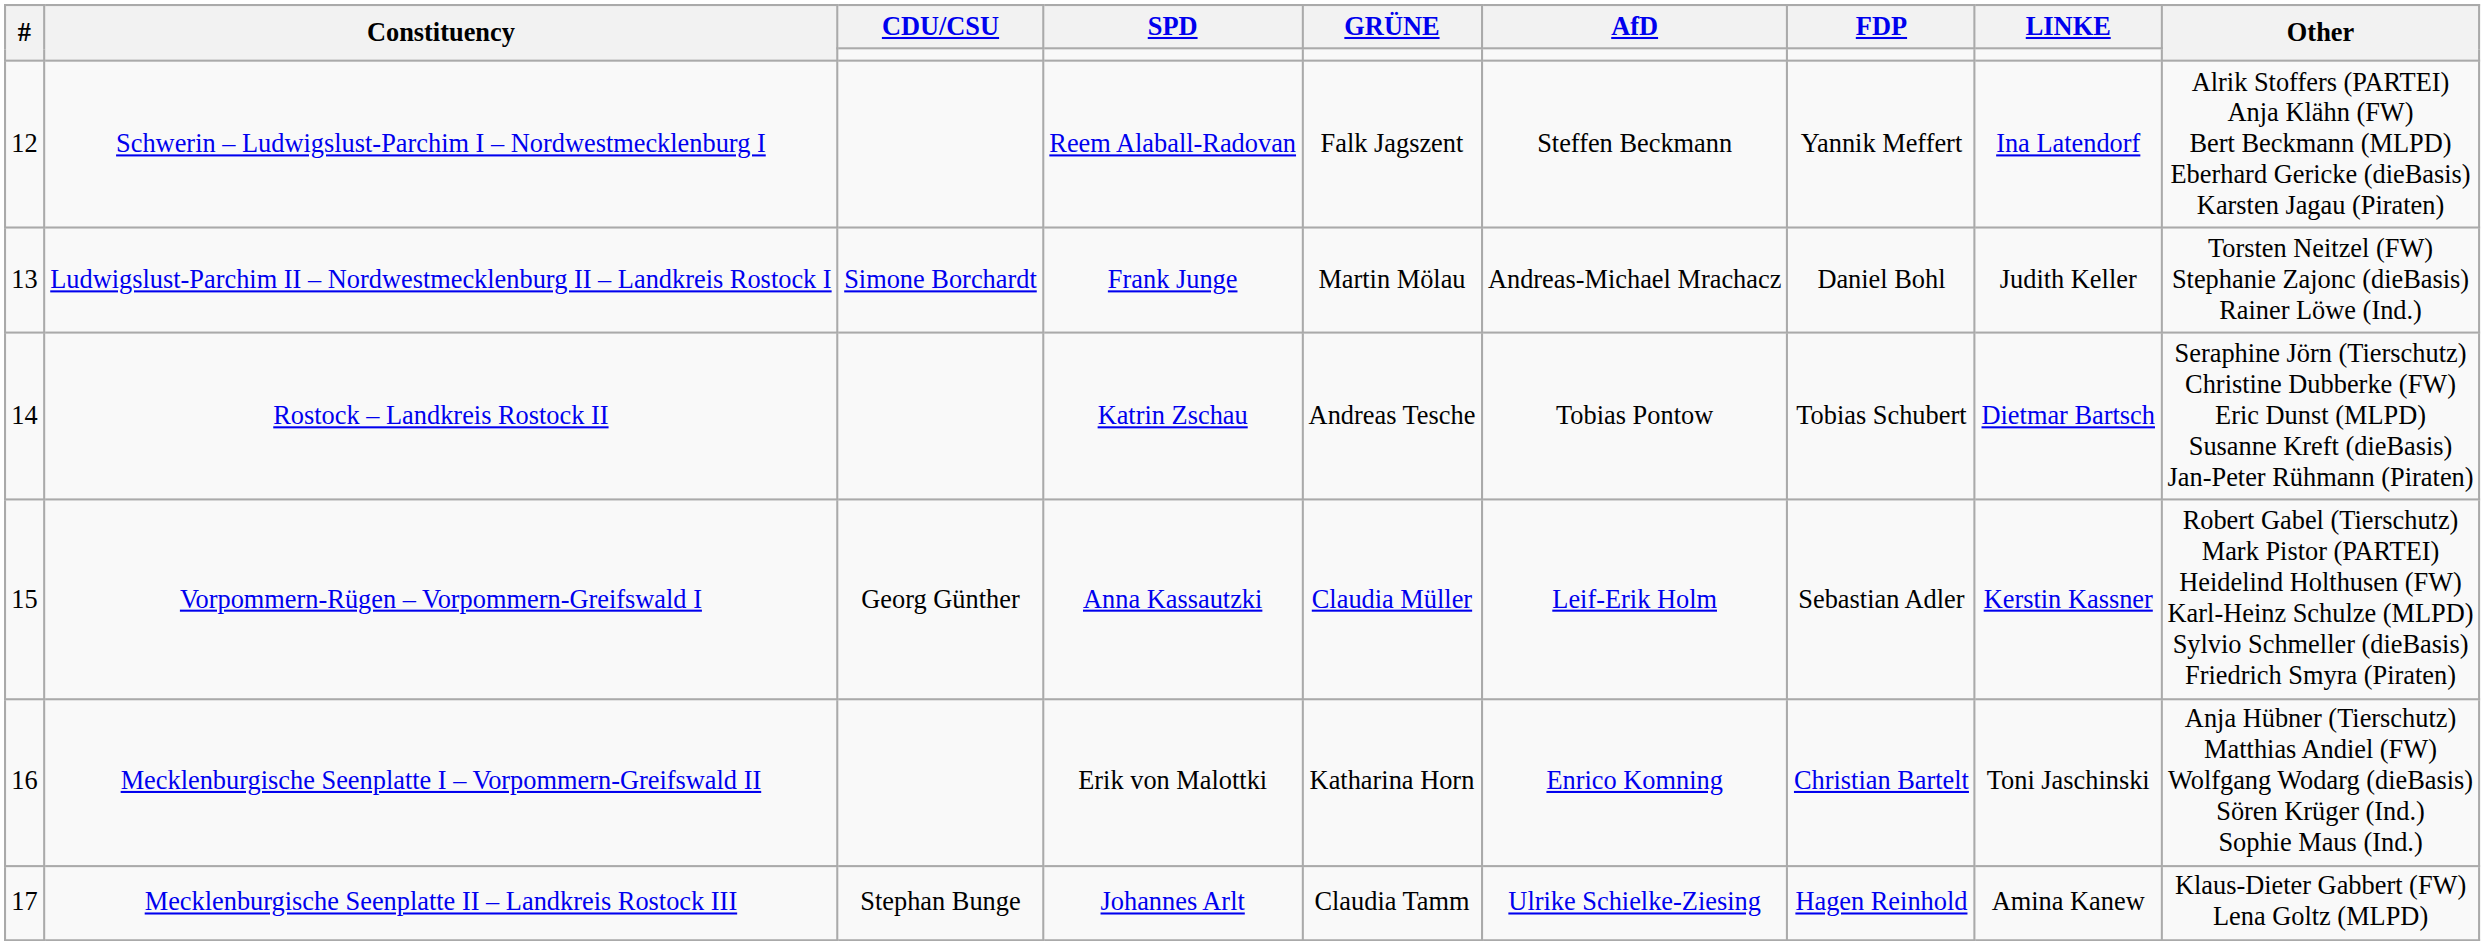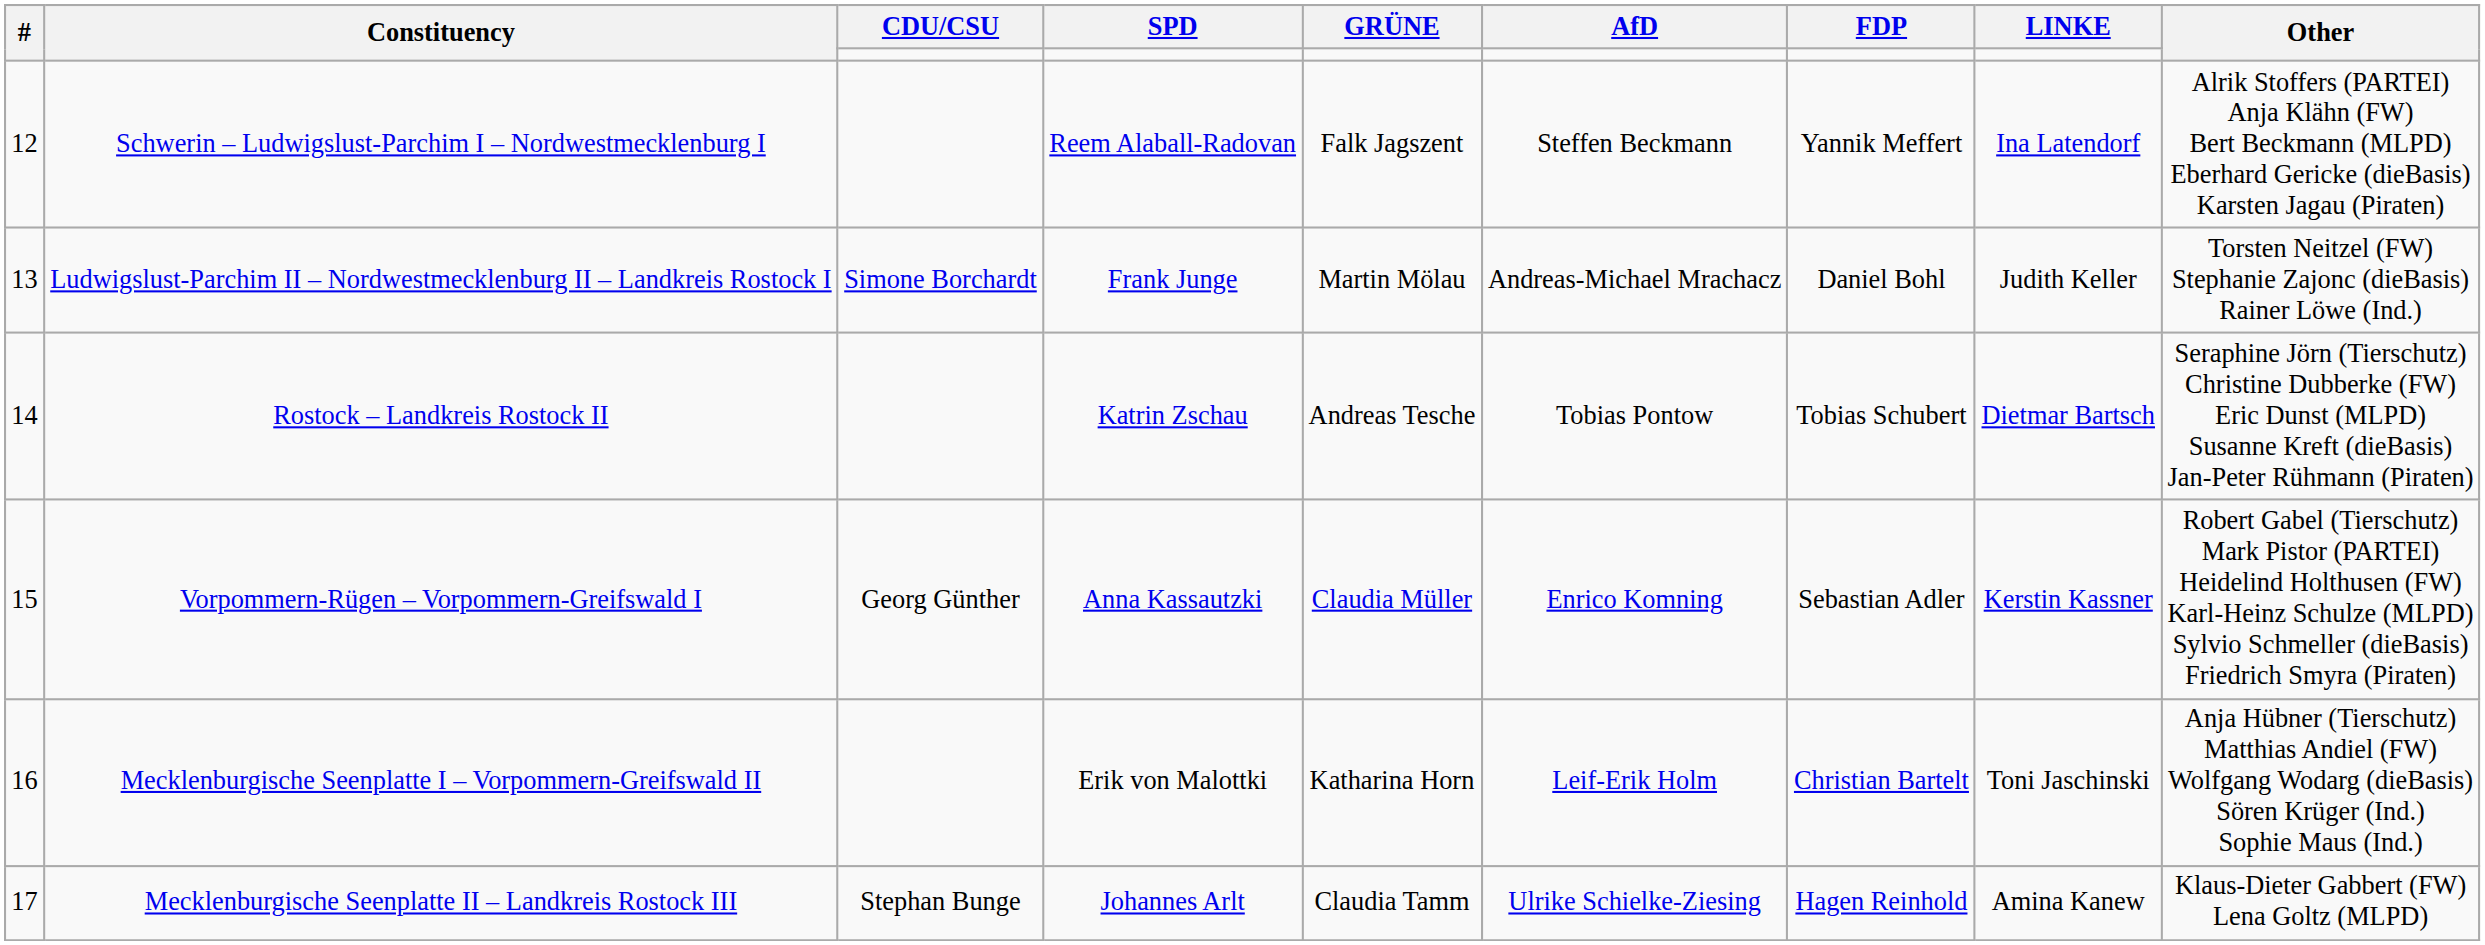Vorpommern-Rügen – Vorpommern-Greifswald I | AfD: Leif-Erik Holm -> Enrico Komning
Mecklenburgische Seenplatte I – Vorpommern-Greifswald II | AfD: Enrico Komning -> Leif-Erik Holm
